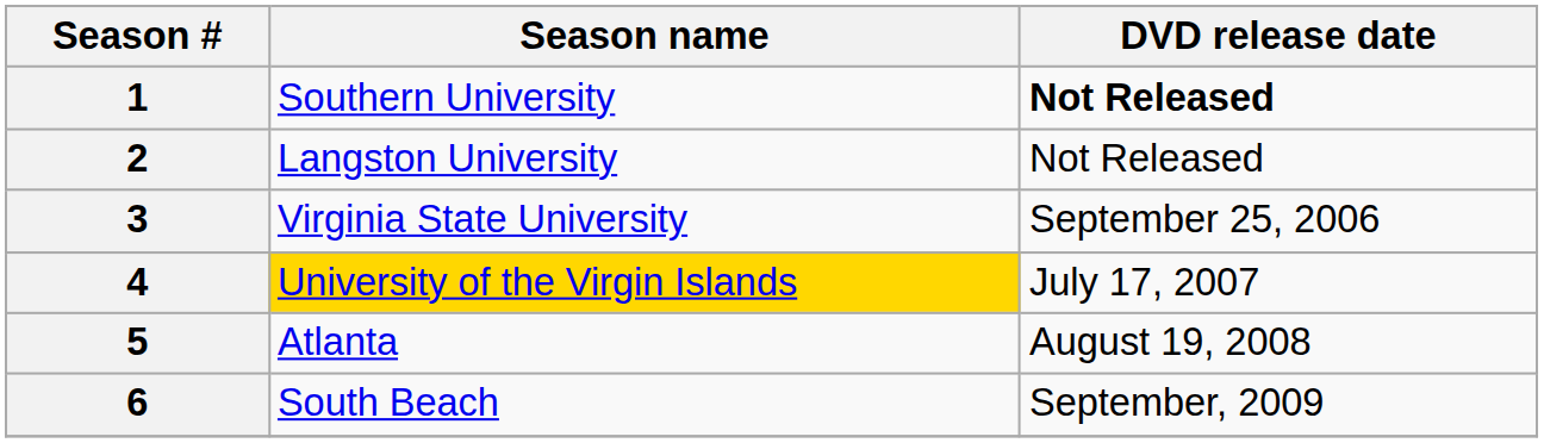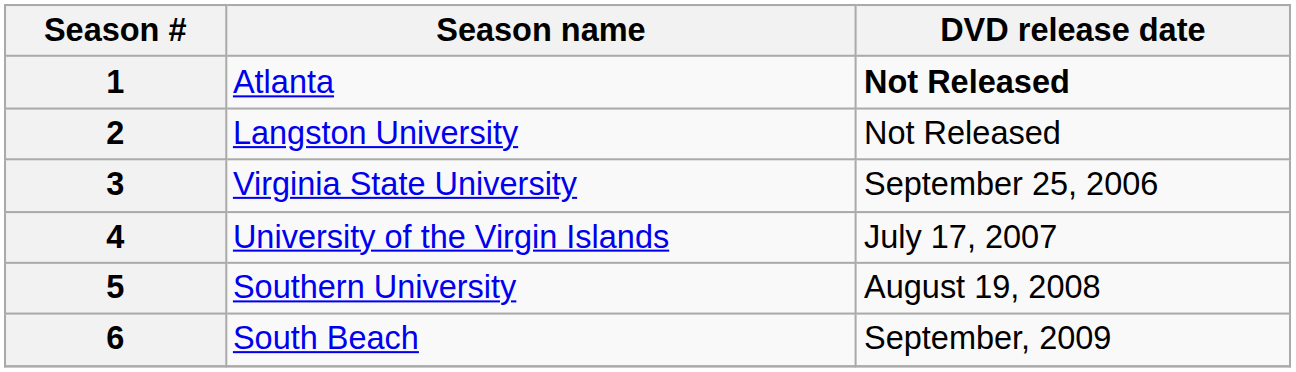1 | Season name: Southern University -> Atlanta
4 | Season name: gold background -> no background
5 | Season name: Atlanta -> Southern University
